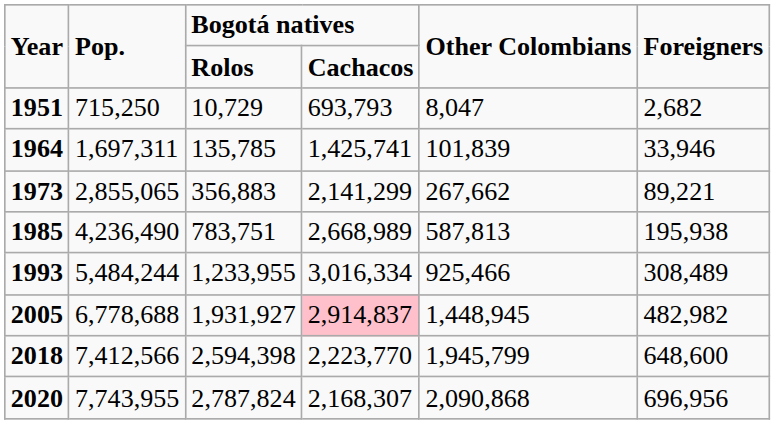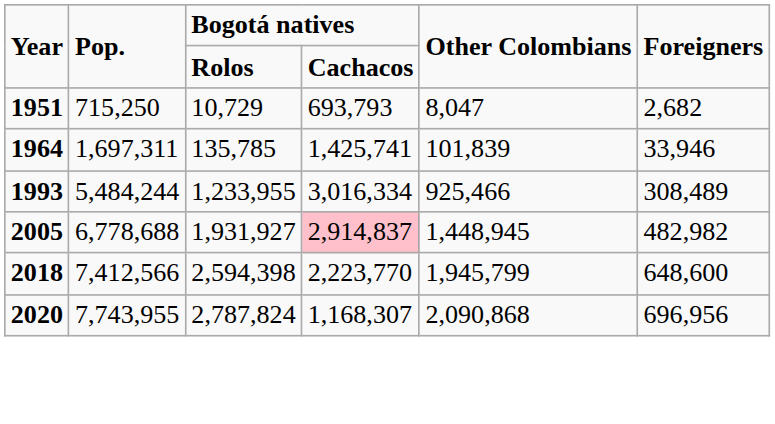- row: 1973 | 2,855,065 | 356,883 | 2,141,299 | 267,662 | 89,221
- row: 1985 | 4,236,490 | 783,751 | 2,668,989 | 587,813 | 195,938
2020 | column 4: 2,168,307 -> 1,168,307
